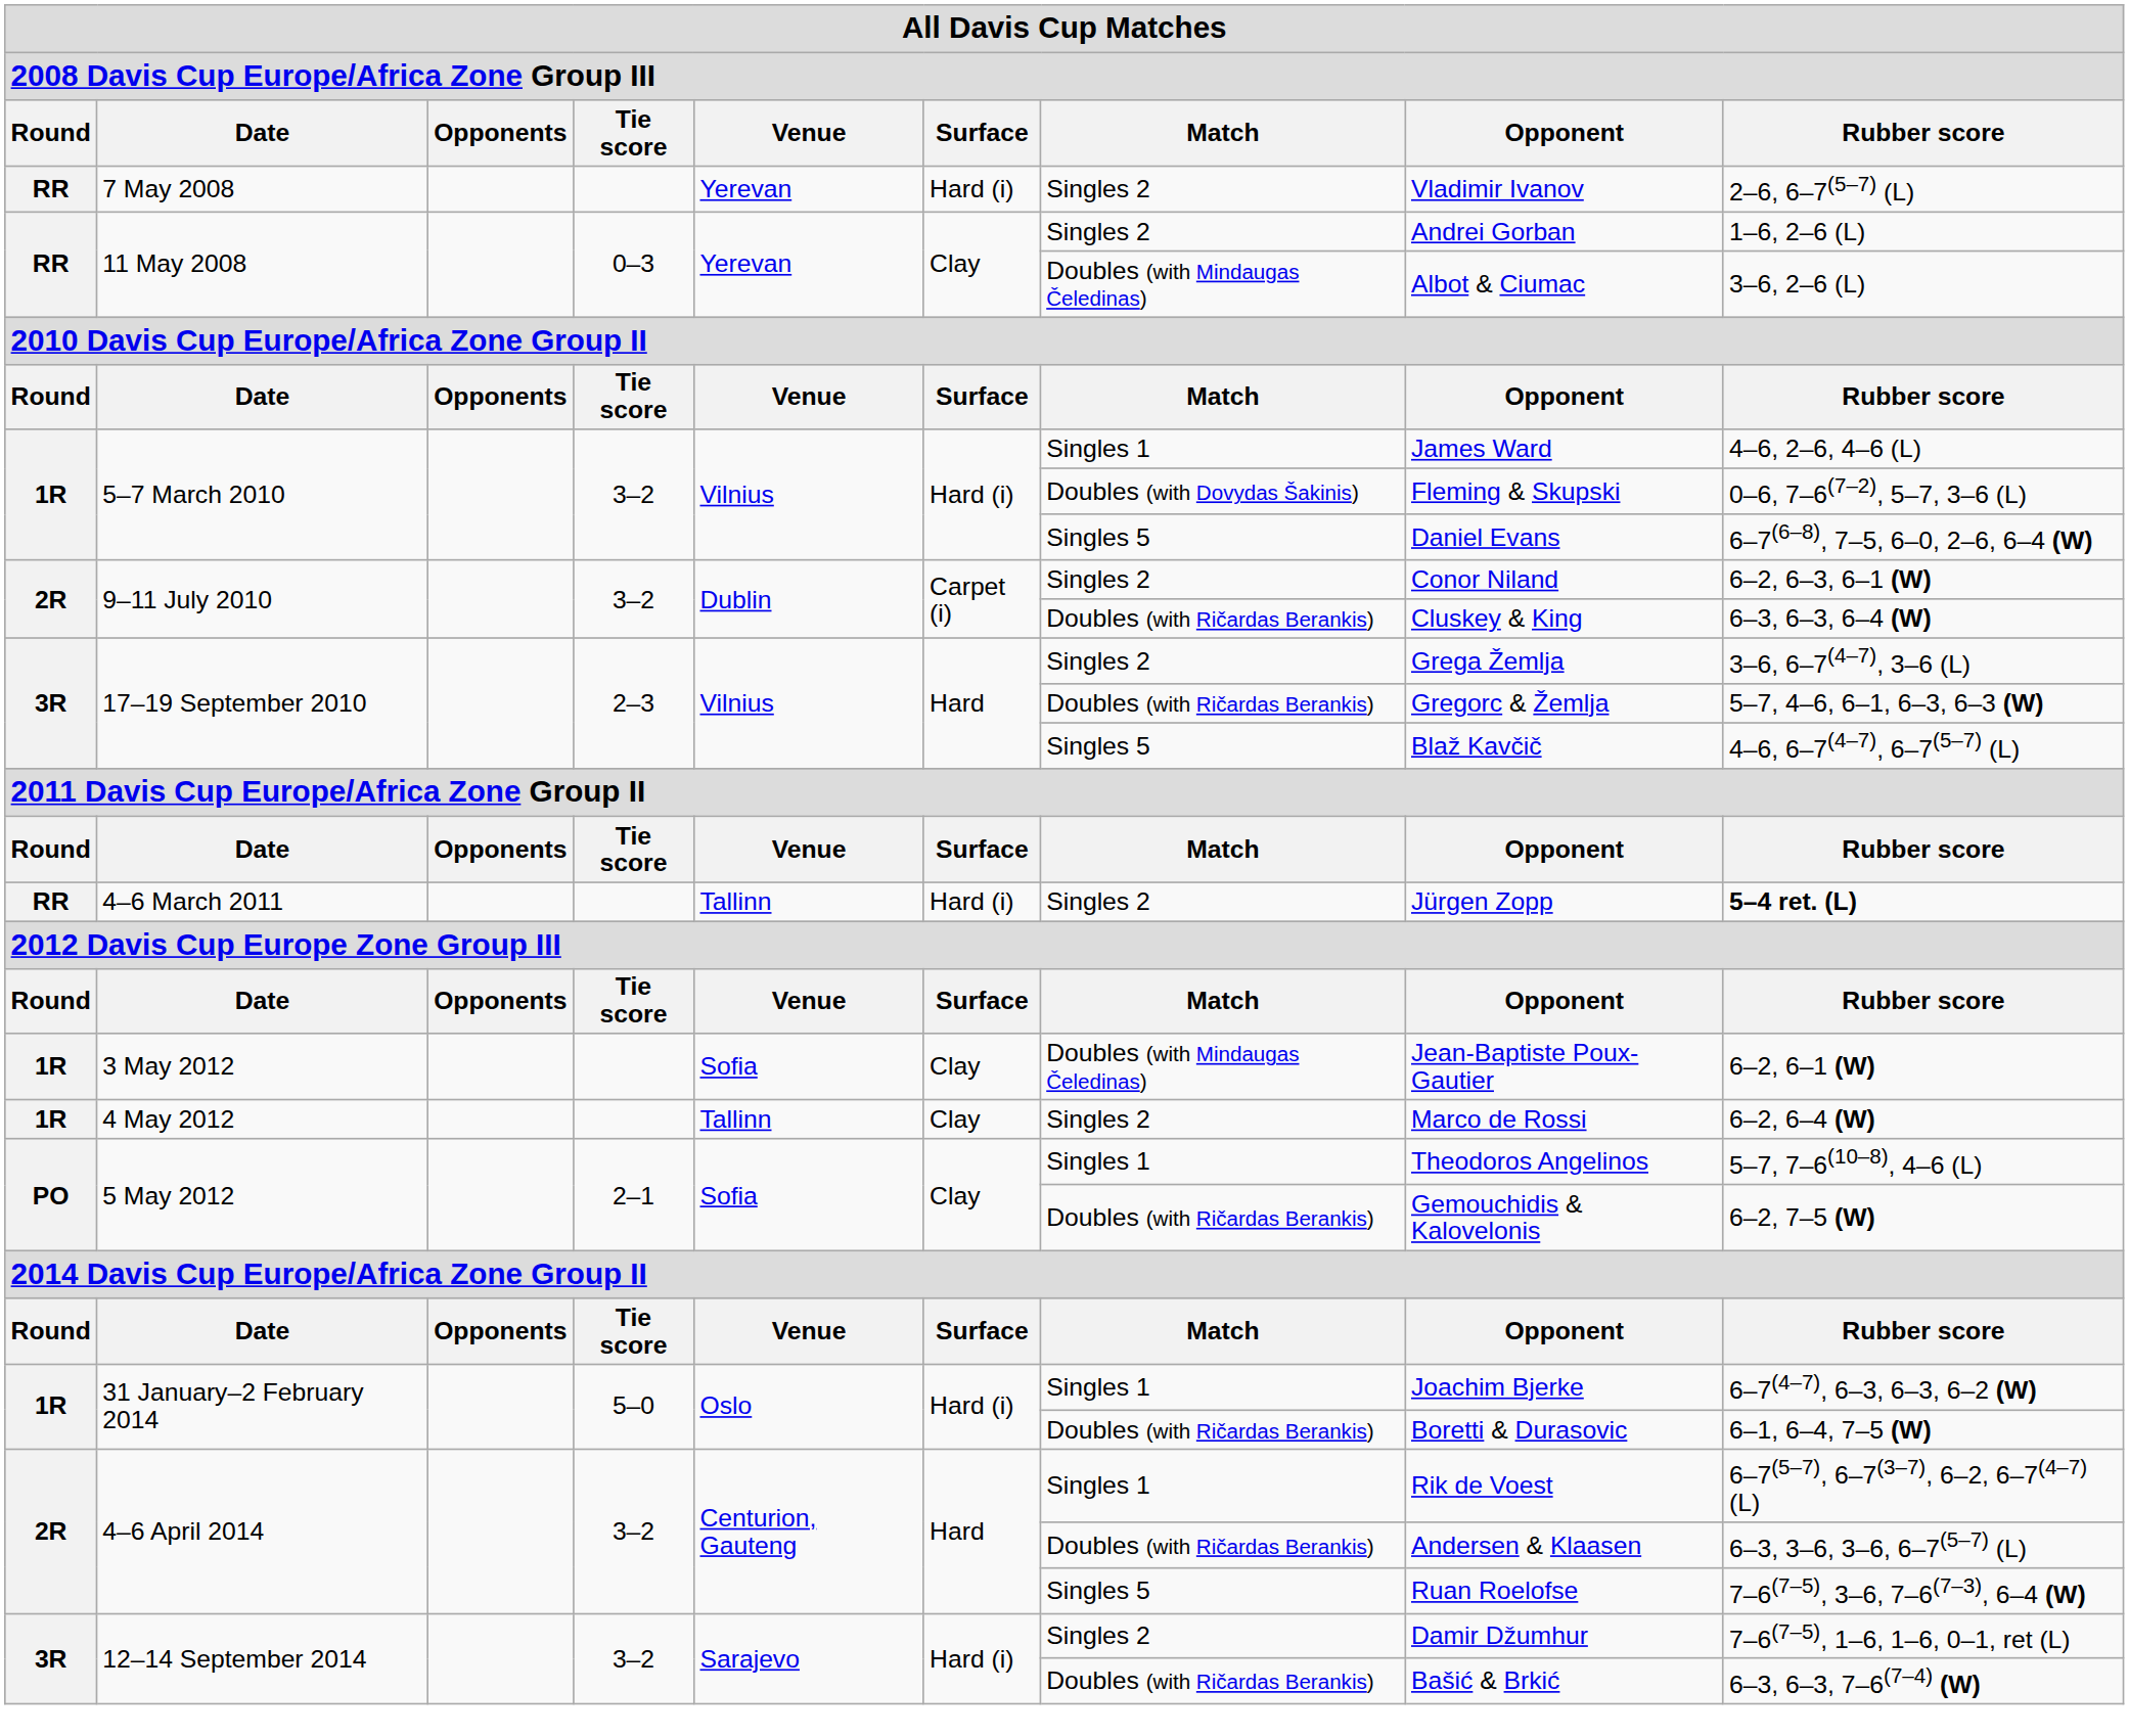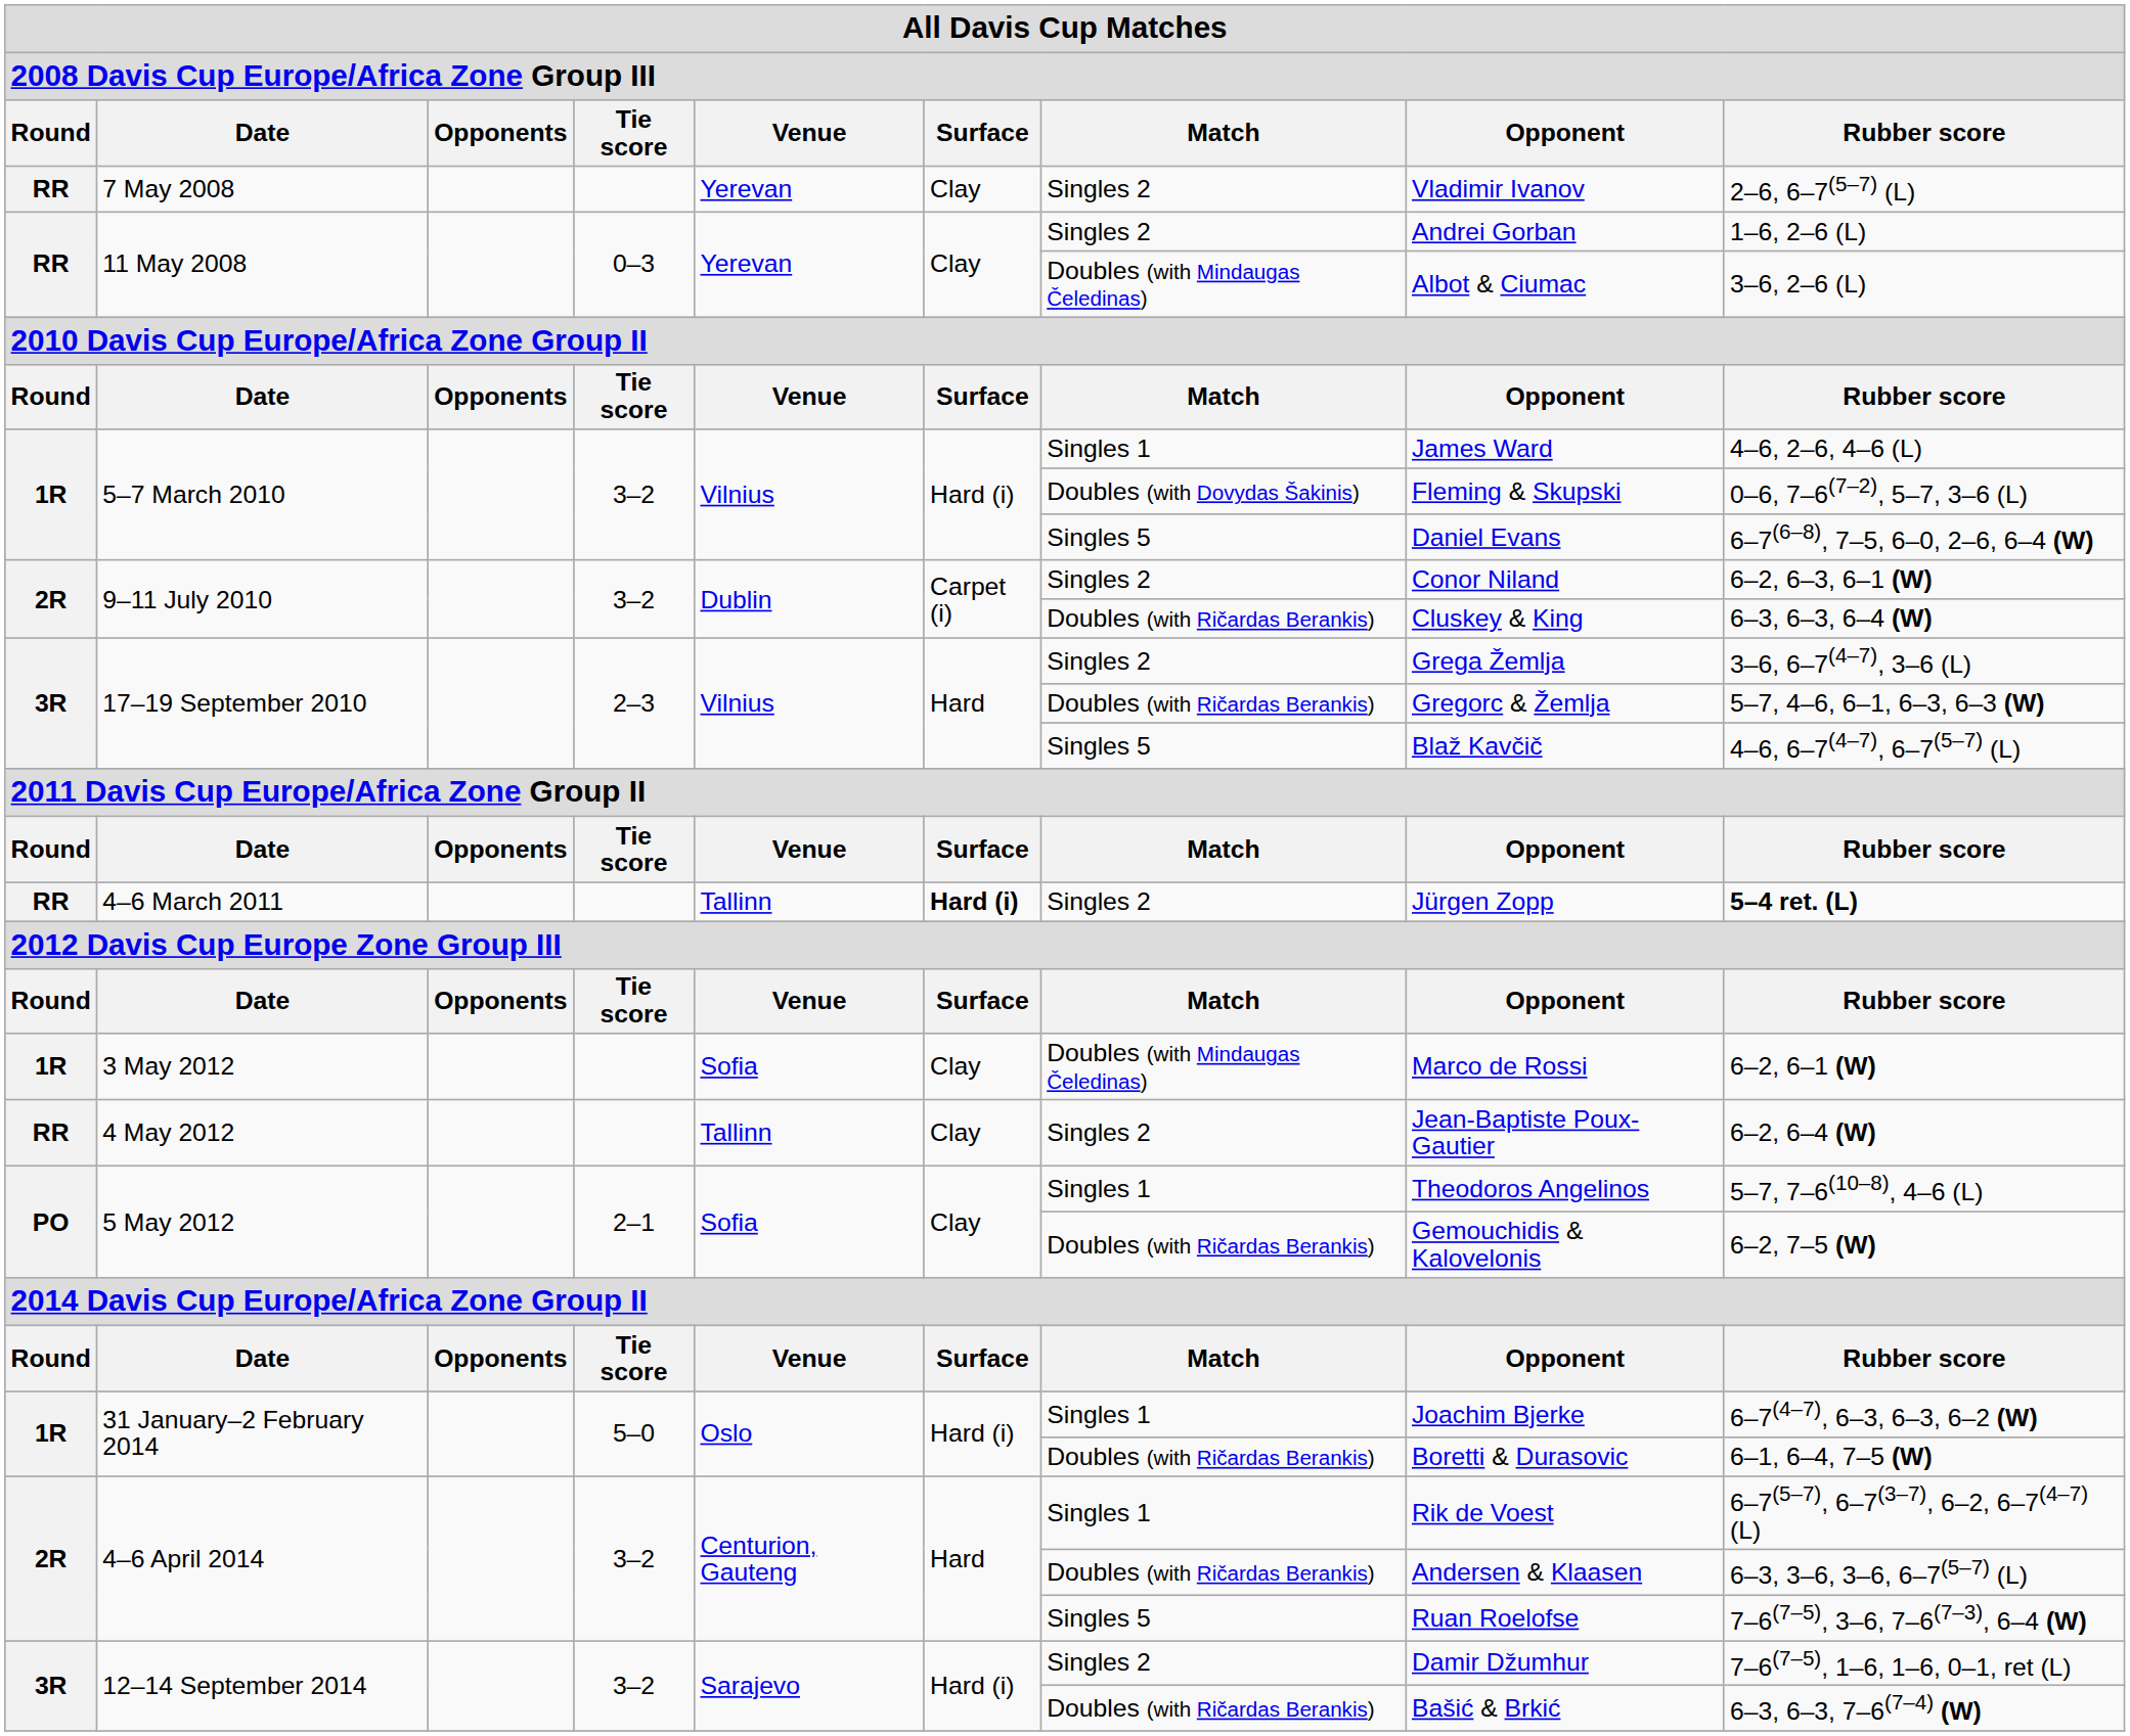7 May 2008 | column 6: Hard (i) -> Clay
4–6 March 2011 | column 6: normal -> bold
3 May 2012 | column 8: Jean-Baptiste Poux-Gautier -> Marco de Rossi
4 May 2012 | column 1: 1R -> RR
4 May 2012 | column 8: Marco de Rossi -> Jean-Baptiste Poux-Gautier
